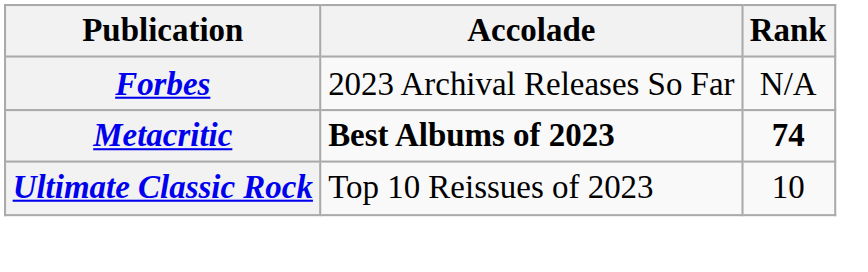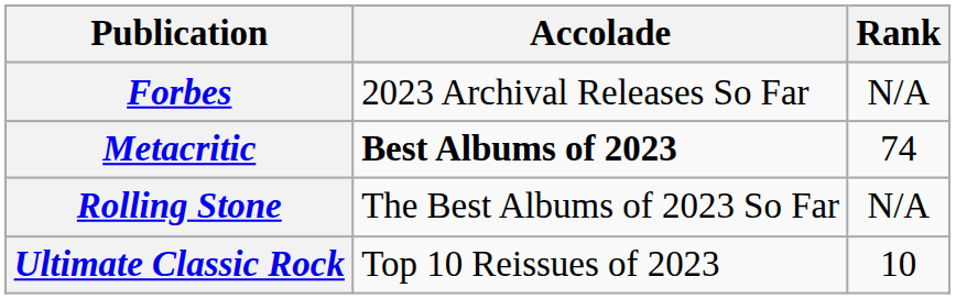Metacritic | Rank: bold -> normal
+ row: Rolling Stone | The Best Albums of 2023 So Far | N/A
